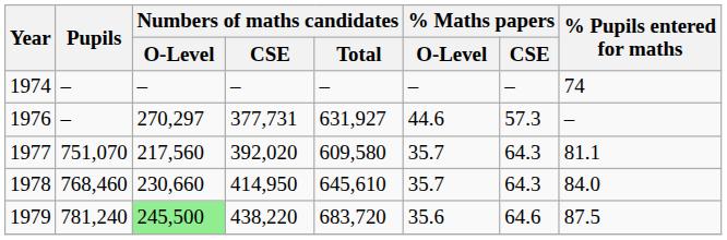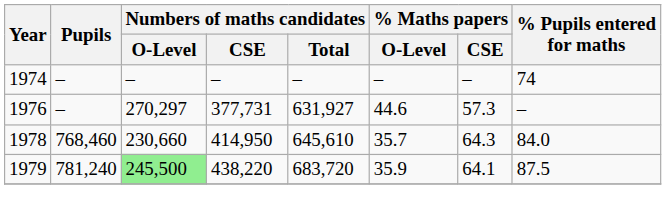- row: 1977 | 751,070 | 217,560 | 392,020 | 609,580 | 35.7 | 64.3 | 81.1
1979 | % Maths papers / O-Level: 35.6 -> 35.9
1979 | % Maths papers / CSE: 64.6 -> 64.1
